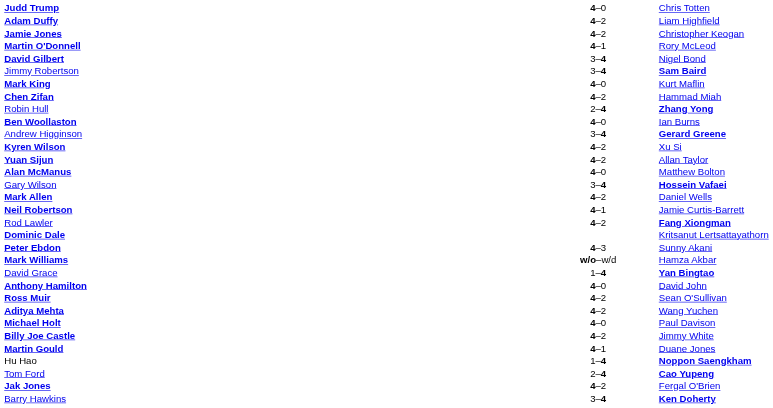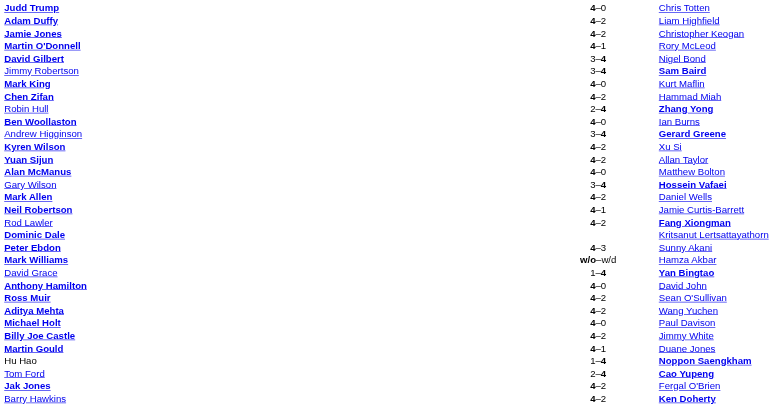Barry Hawkins | column 2: 3–4 -> 4–2
